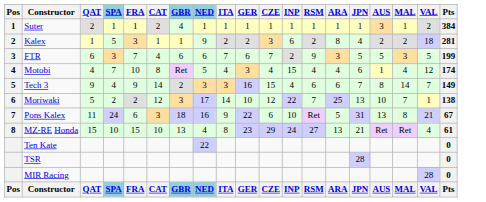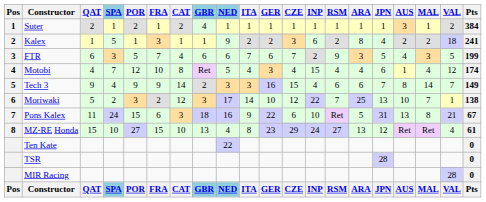+ column: POR | 2 | 1 | 5 | 12 | 9 | 3 | 15 | 27 | POR
Kalex | Pts: 281 -> 241
FTR | AUS: 5 -> 4
MZ-RE Honda | JPN: 21 -> 12
